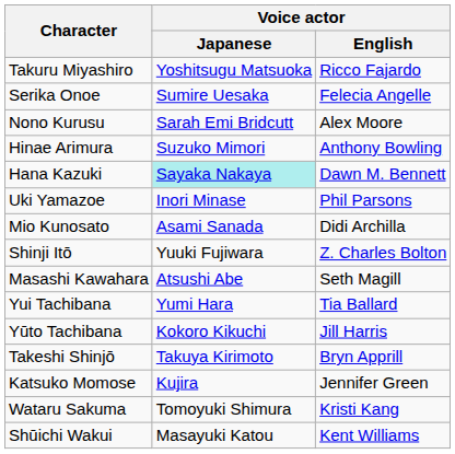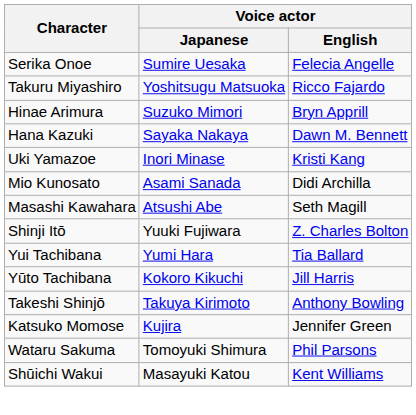rows swapped: Takuru Miyashiro <-> Serika Onoe
- row: Nono Kurusu | Sarah Emi Bridcutt | Alex Moore
Hinae Arimura | Voice actor / English: Anthony Bowling -> Bryn Apprill
Hana Kazuki | Voice actor / Japanese: paleturquoise background -> no background
Uki Yamazoe | Voice actor / English: Phil Parsons -> Kristi Kang
rows swapped: Shinji Itō <-> Masashi Kawahara
Takeshi Shinjō | Voice actor / English: Bryn Apprill -> Anthony Bowling
Wataru Sakuma | Voice actor / English: Kristi Kang -> Phil Parsons
